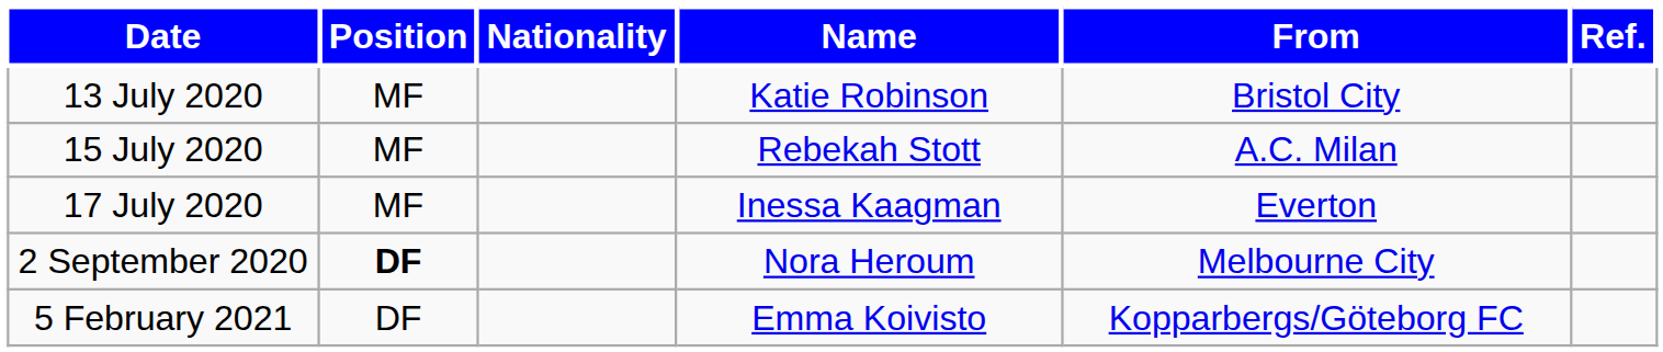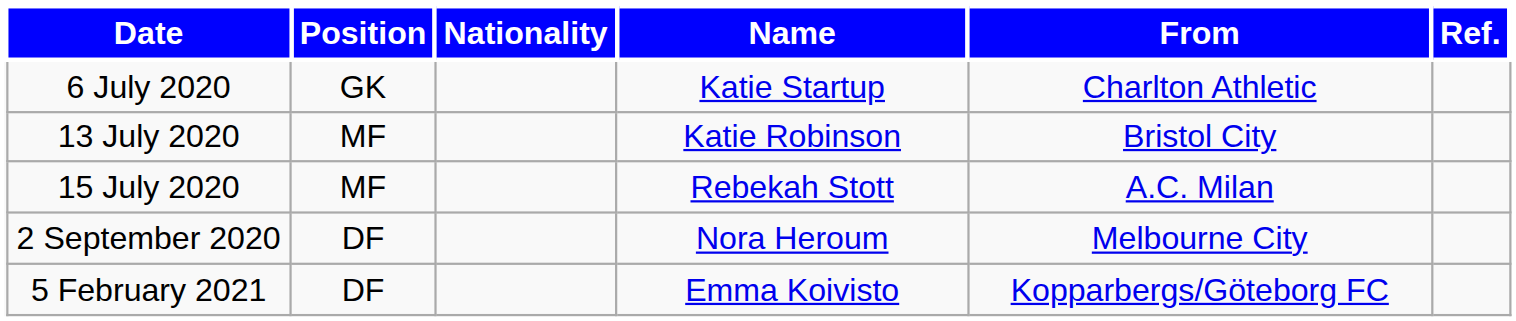+ row: 6 July 2020 | GK | Katie Startup | Charlton Athletic
- row: 17 July 2020 | MF | Inessa Kaagman | Everton
2 September 2020 | Position: bold -> normal
